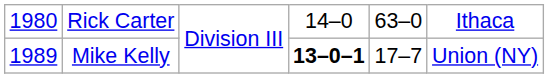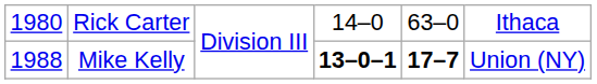Mike Kelly | column 1: 1989 -> 1988
Mike Kelly | column 5: normal -> bold
